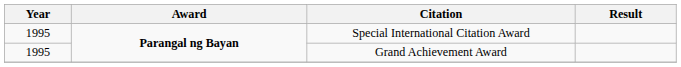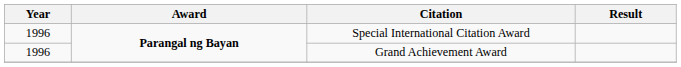Special International Citation Award | Year: 1995 -> 1996
Grand Achievement Award | Year: 1995 -> 1996
